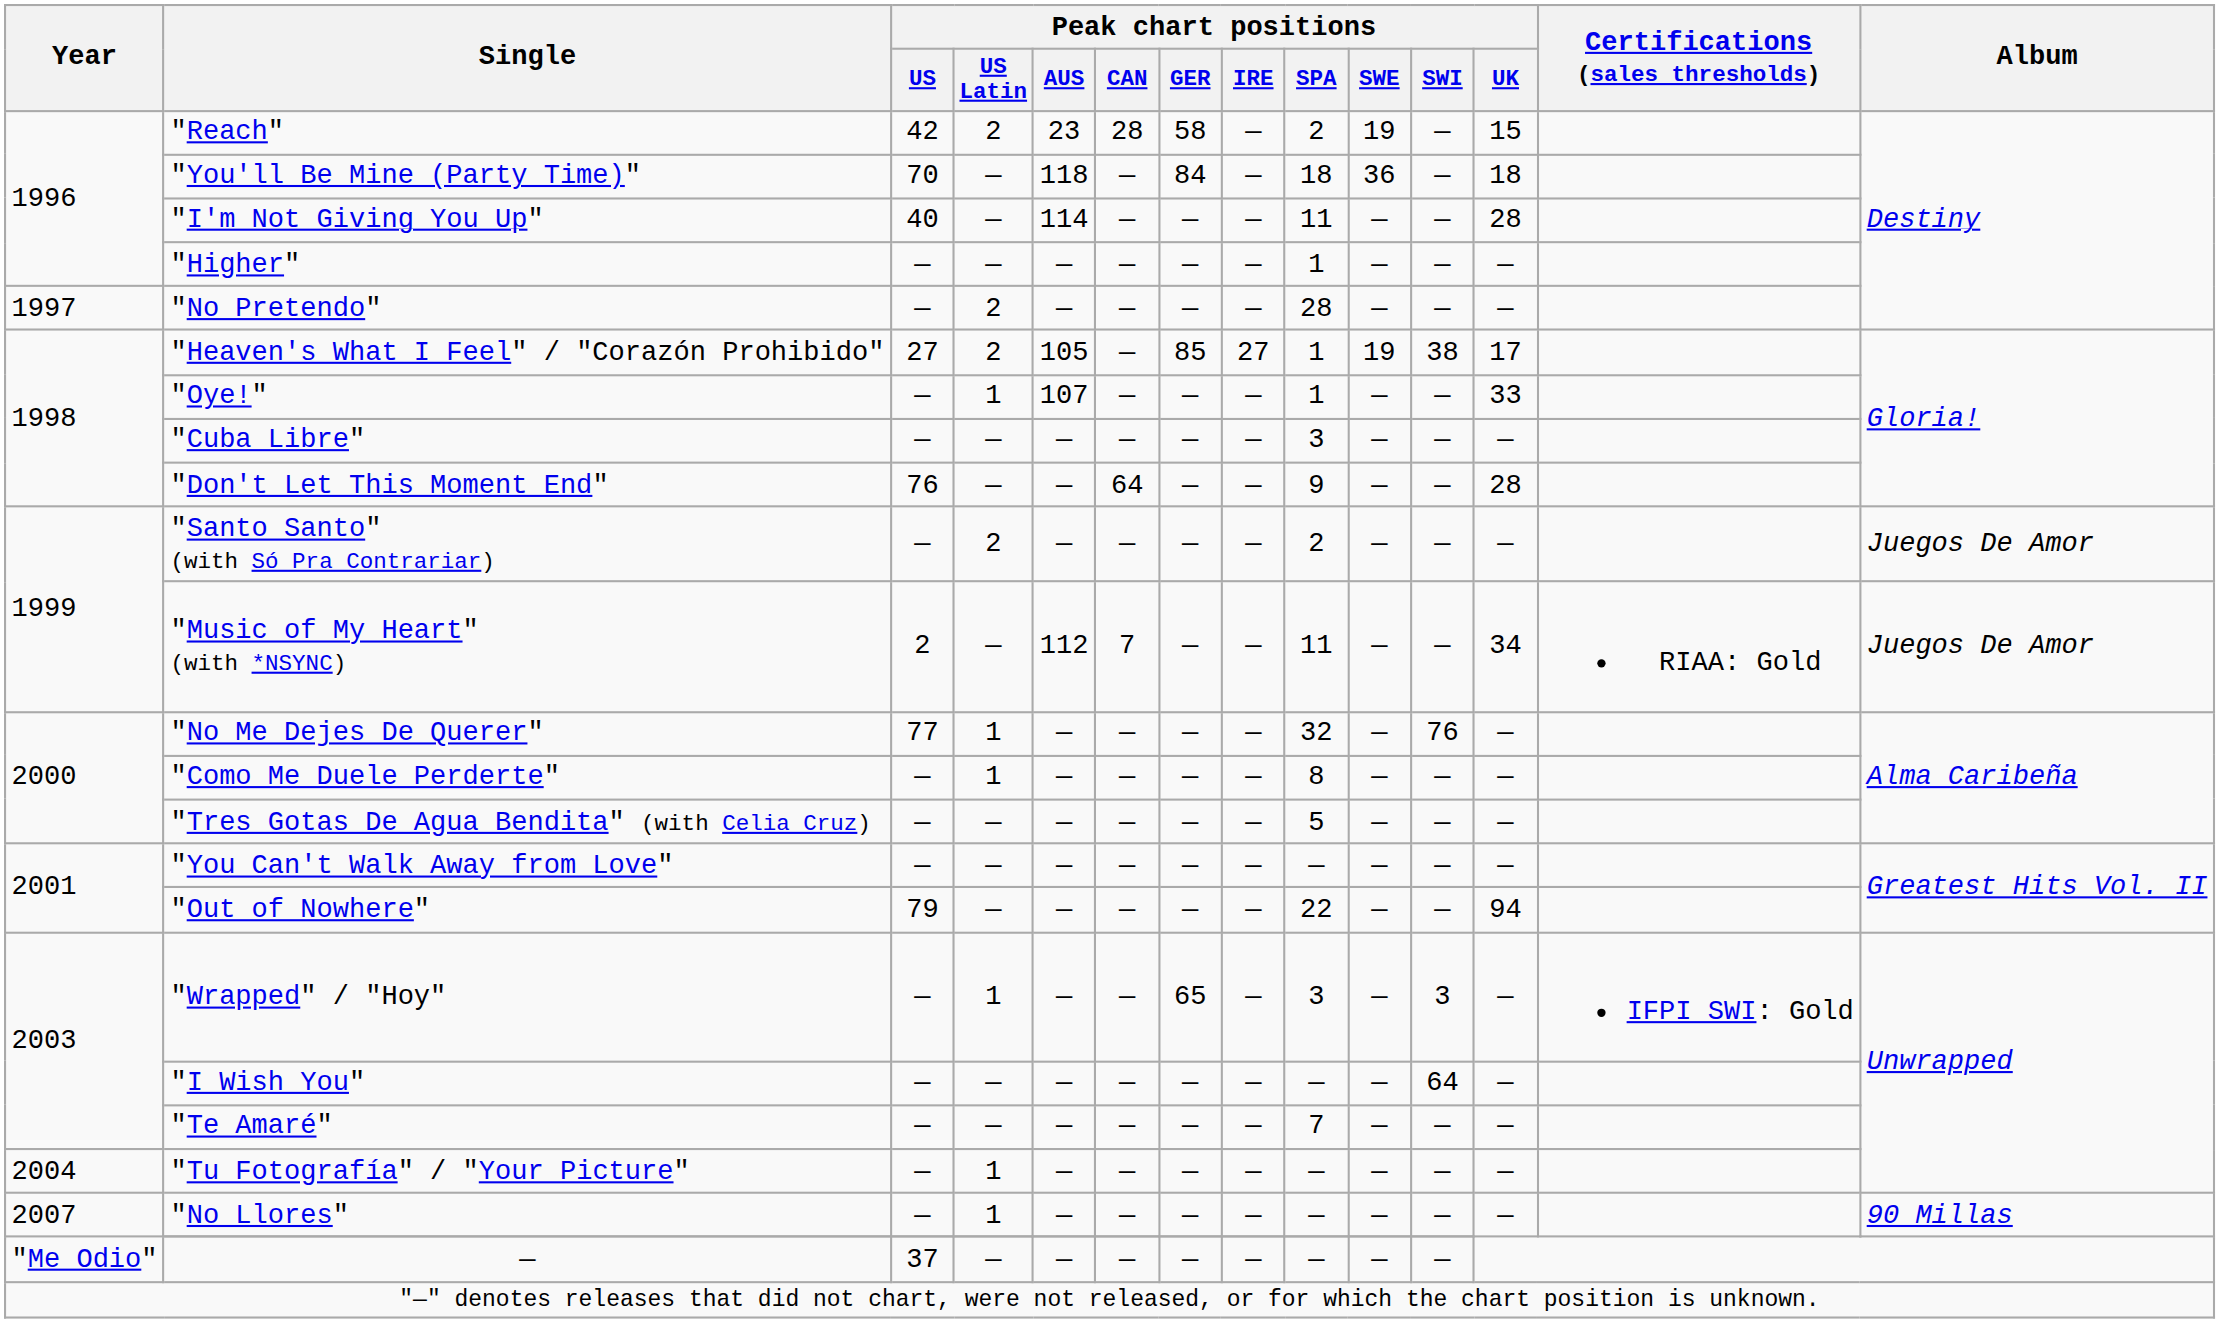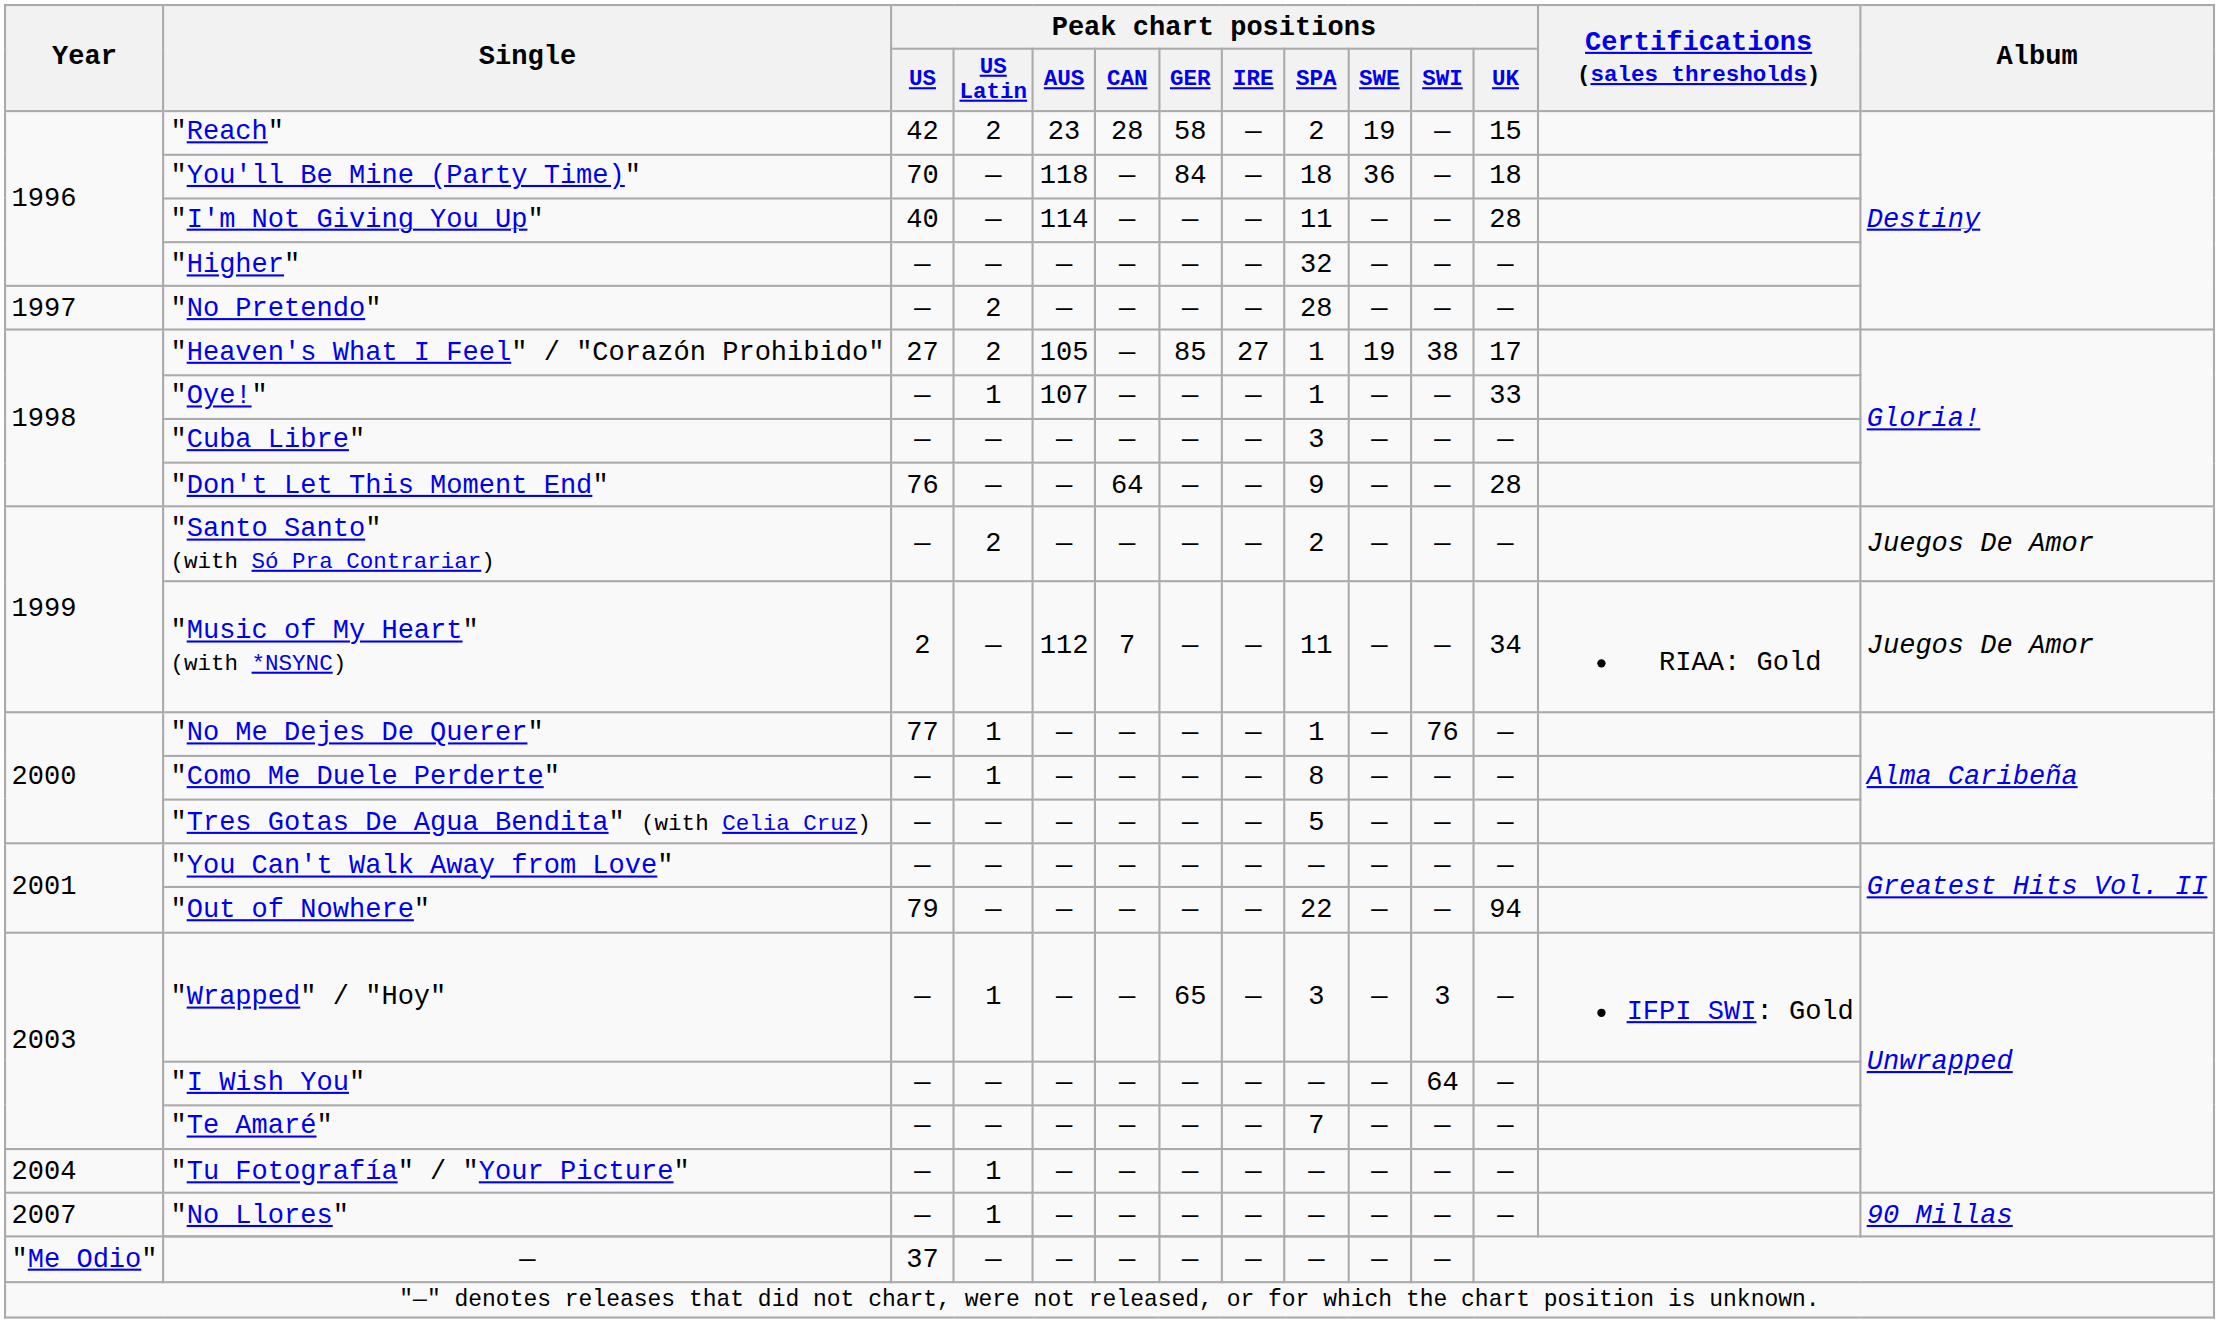"Higher" | Peak chart positions / SPA: 1 -> 32
"No Me Dejes De Querer" | Peak chart positions / SPA: 32 -> 1
